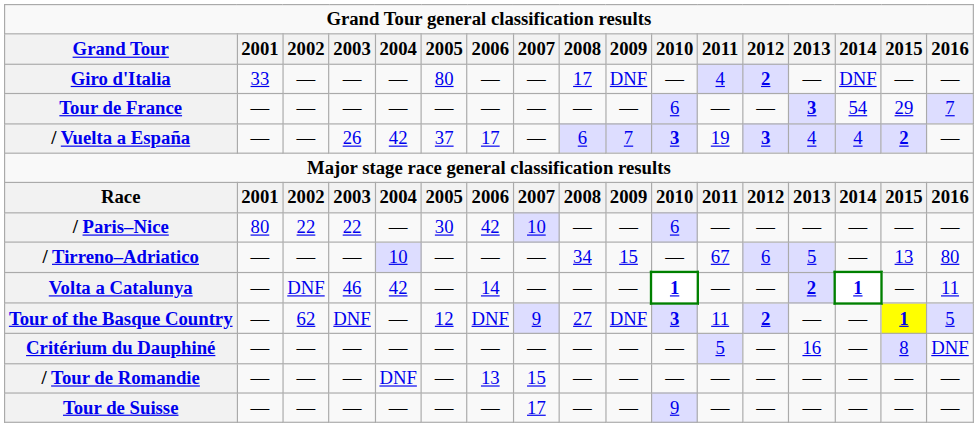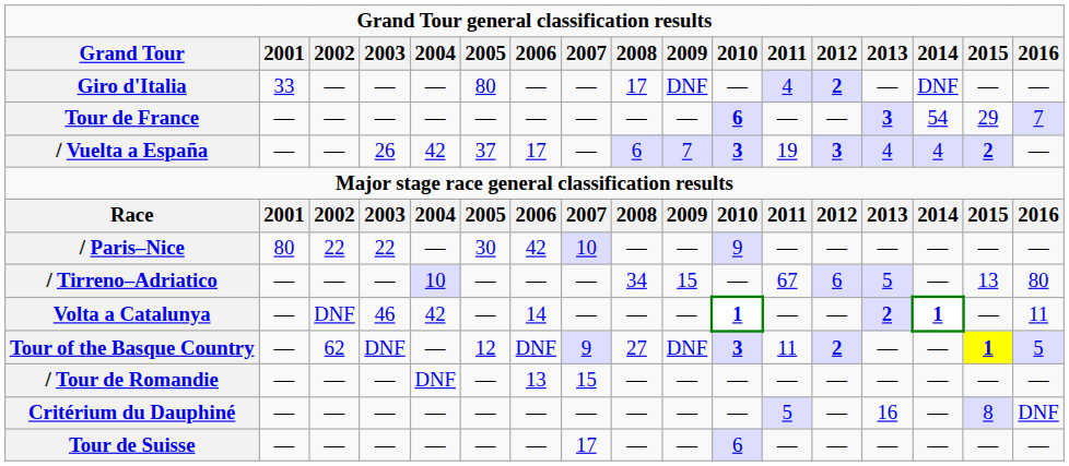Tour de France | 2010: normal -> bold
/ Paris–Nice | 2010: 6 -> 9
rows swapped: / Tour de Romandie <-> Critérium du Dauphiné
Tour de Suisse | 2010: 9 -> 6
